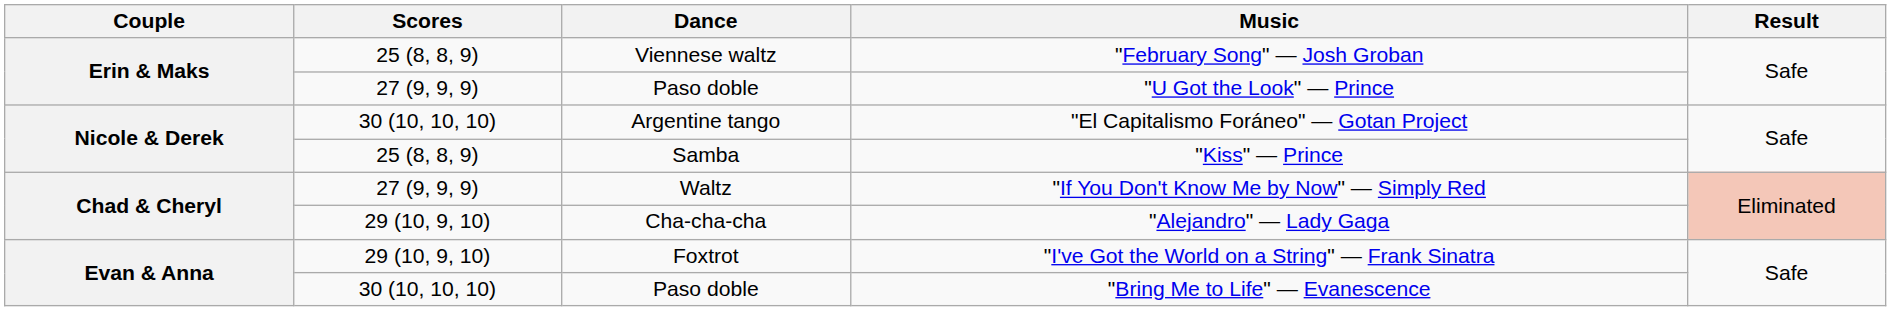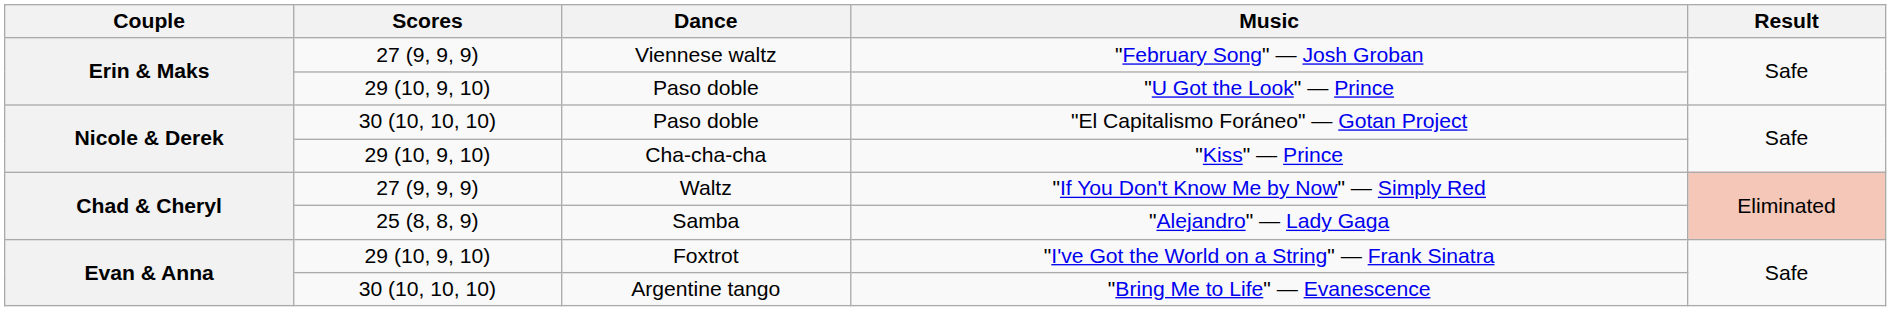"February Song" — Josh Groban | Scores: 25 (8, 8, 9) -> 27 (9, 9, 9)
"U Got the Look" — Prince | Scores: 27 (9, 9, 9) -> 29 (10, 9, 10)
"El Capitalismo Foráneo" — Gotan Project | Dance: Argentine tango -> Paso doble
"Kiss" — Prince | Scores: 25 (8, 8, 9) -> 29 (10, 9, 10)
"Kiss" — Prince | Dance: Samba -> Cha-cha-cha
"Alejandro" — Lady Gaga | Scores: 29 (10, 9, 10) -> 25 (8, 8, 9)
"Alejandro" — Lady Gaga | Dance: Cha-cha-cha -> Samba
"Bring Me to Life" — Evanescence | Dance: Paso doble -> Argentine tango
